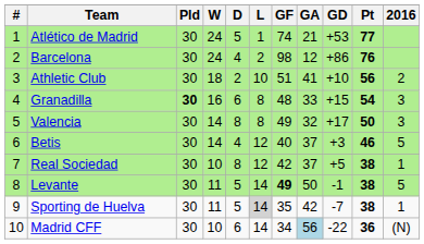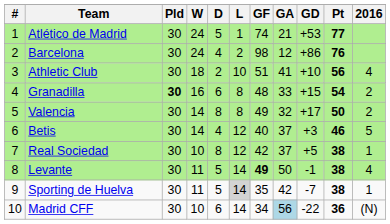Athletic Club | 2016: 2 -> 4
Granadilla | 2016: 3 -> 2
Valencia | 2016: 3 -> 2
Levante | 2016: 5 -> 4
